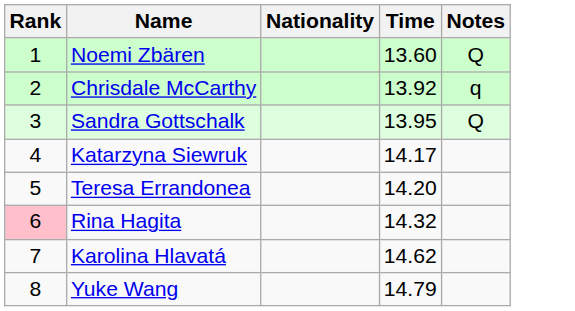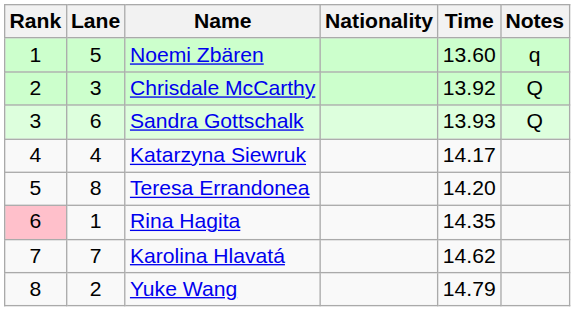+ column: Lane | 5 | 3 | 6 | 4 | 8 | 1 | 7 | 2
Noemi Zbären | Notes: Q -> q
Chrisdale McCarthy | Notes: q -> Q
Sandra Gottschalk | Time: 13.95 -> 13.93
Rina Hagita | Time: 14.32 -> 14.35
